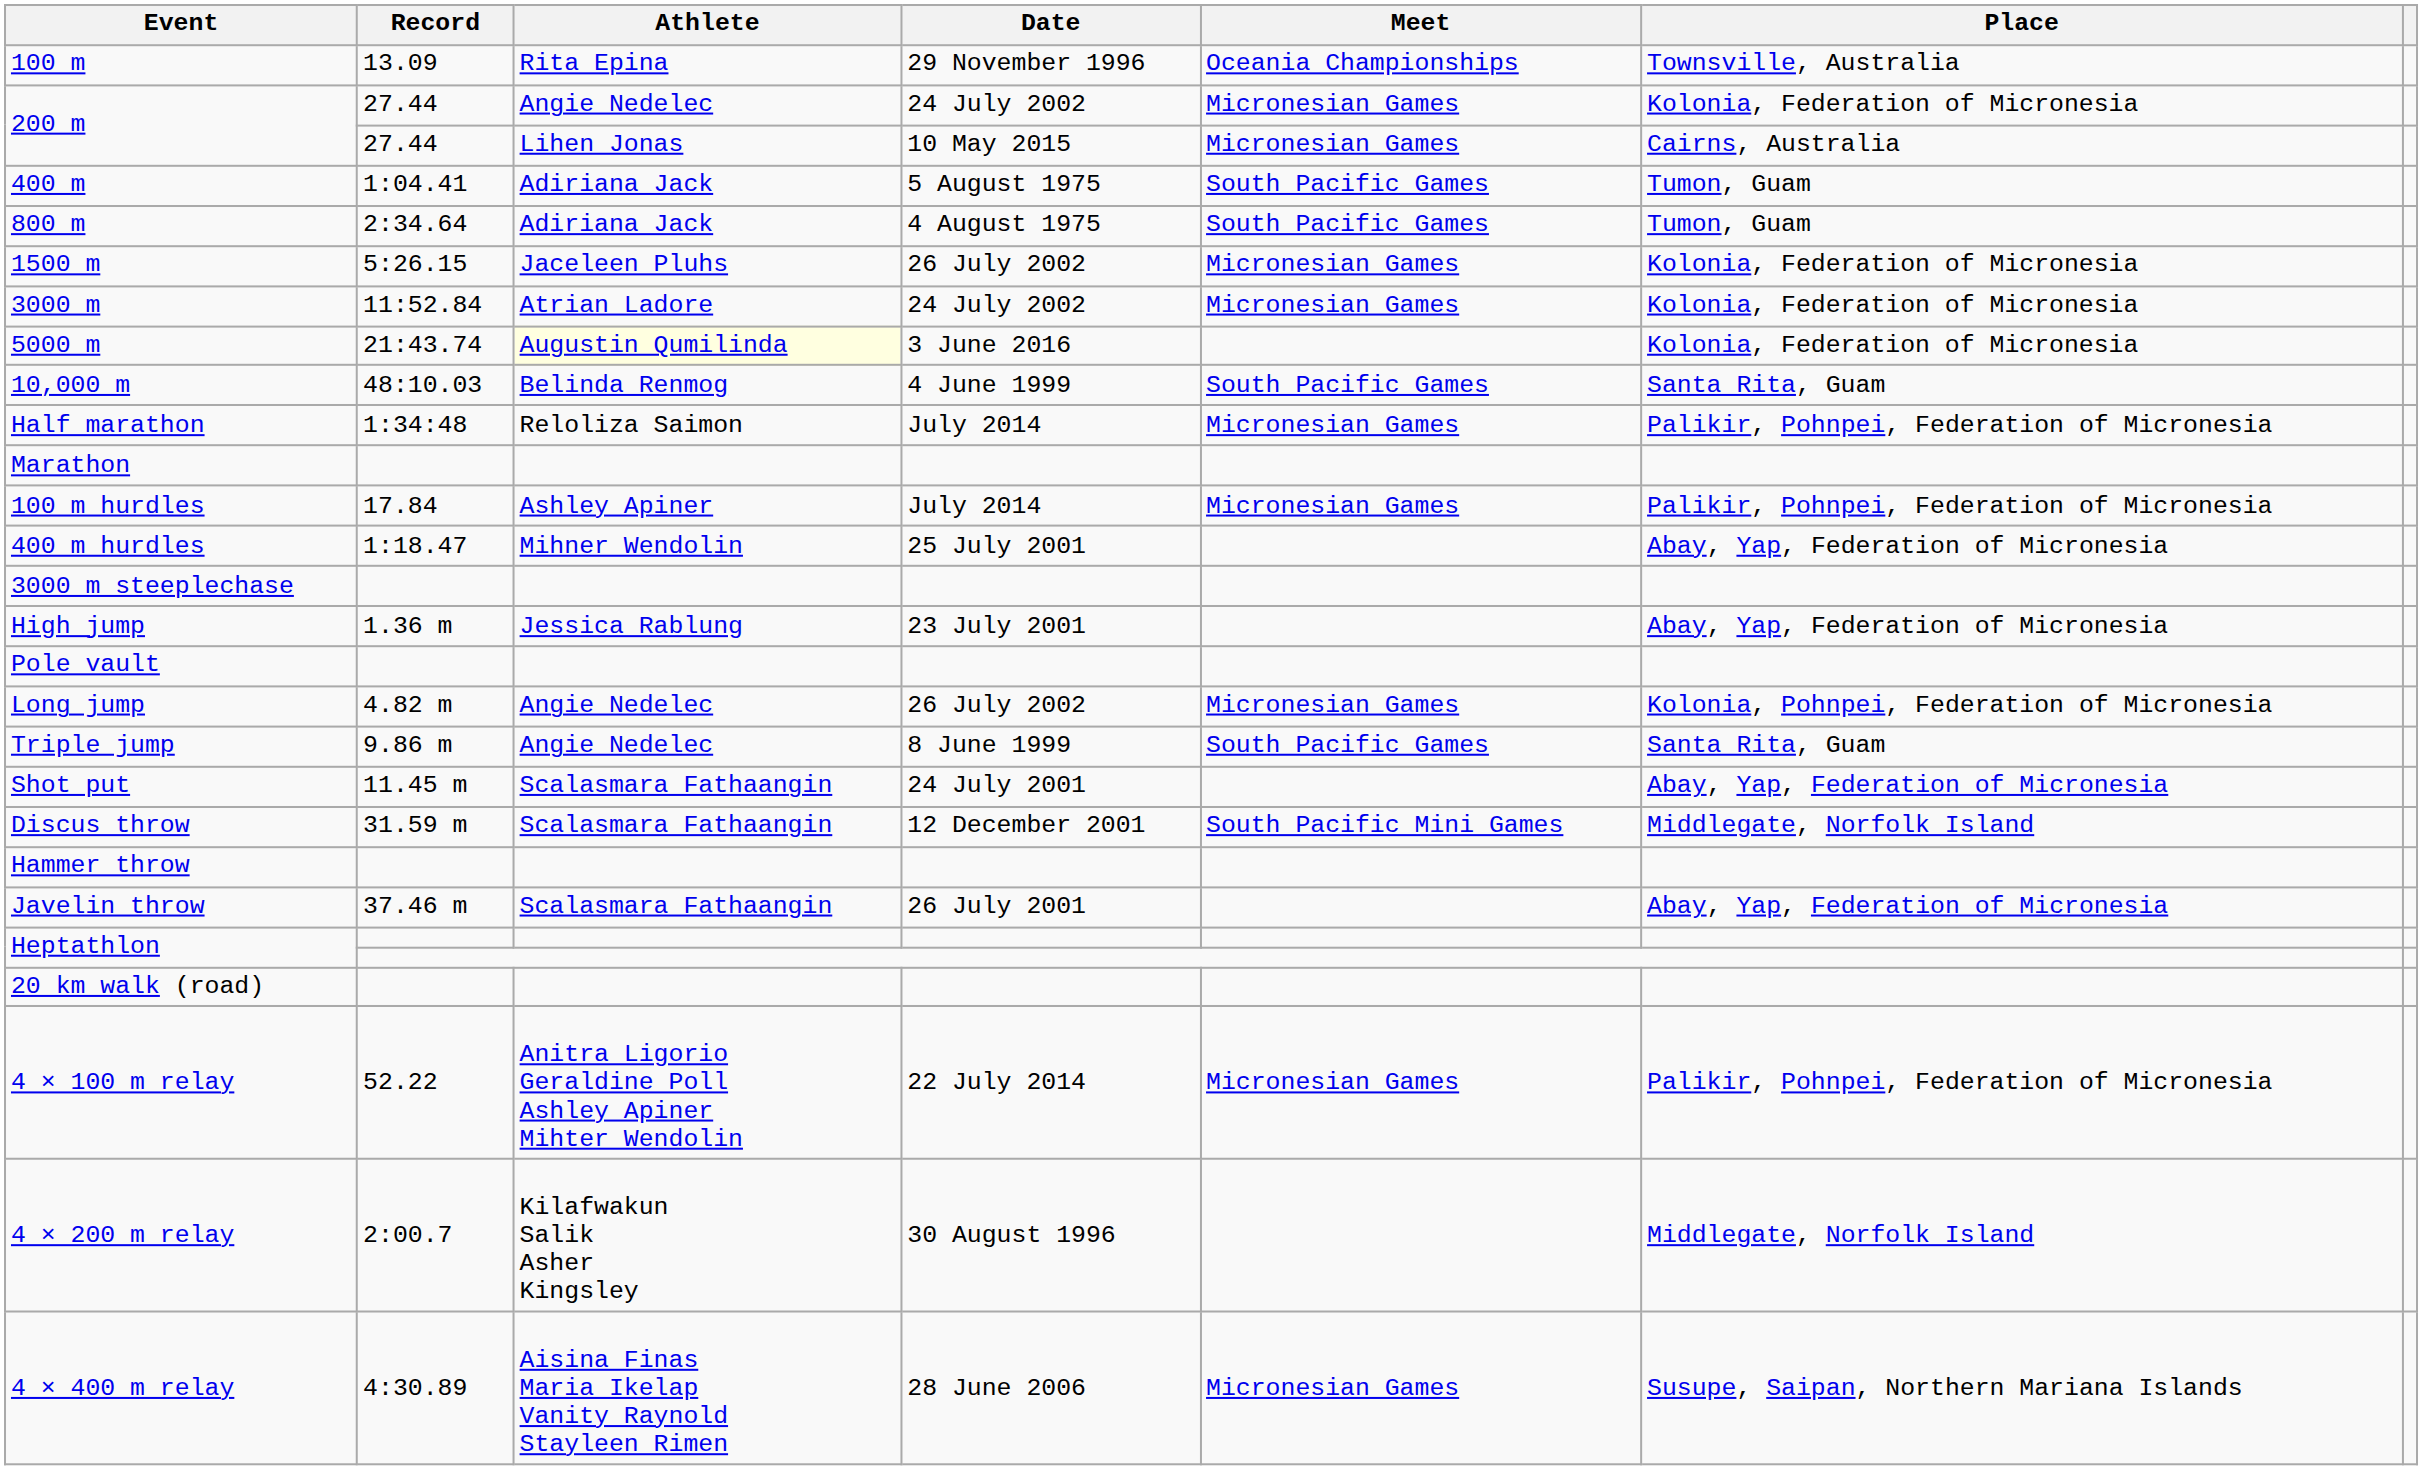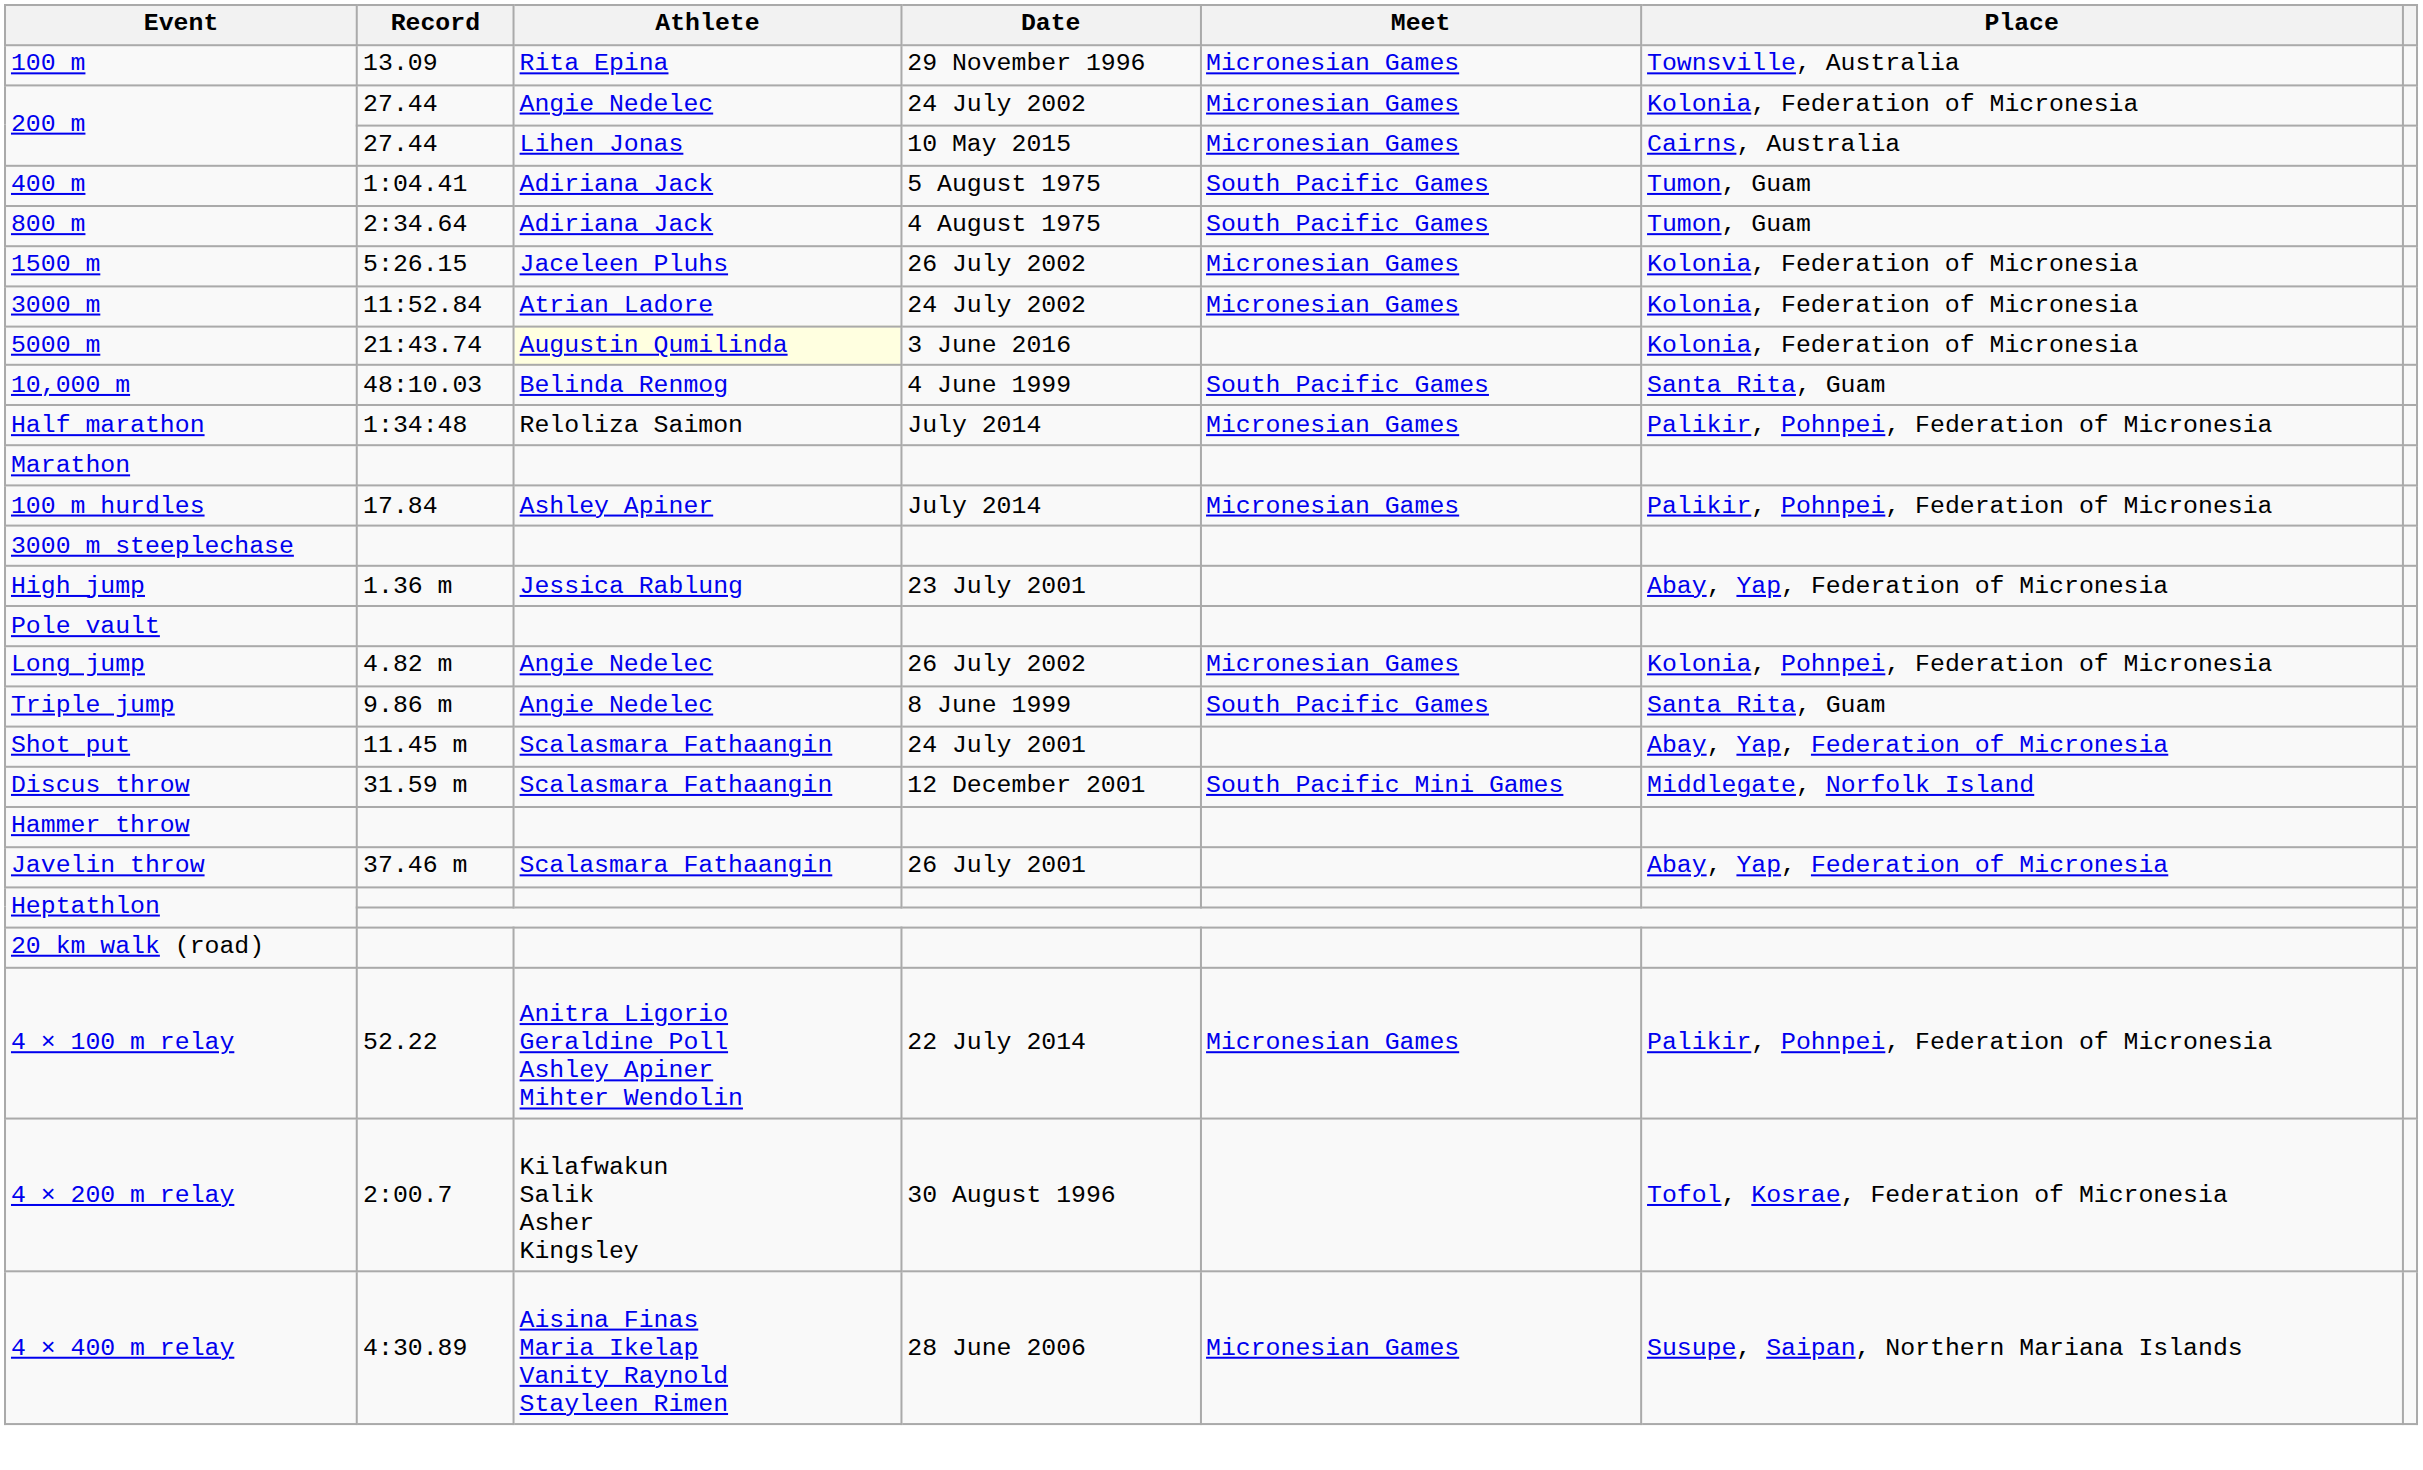100 m | Meet: Oceania Championships -> Micronesian Games
- row: 400 m hurdles | 1:18.47 | Mihner Wendolin | 25 July 2001 | Abay, Yap, Federation of Micronesia
4 × 200 m relay | Place: Middlegate, Norfolk Island -> Tofol, Kosrae, Federation of Micronesia
